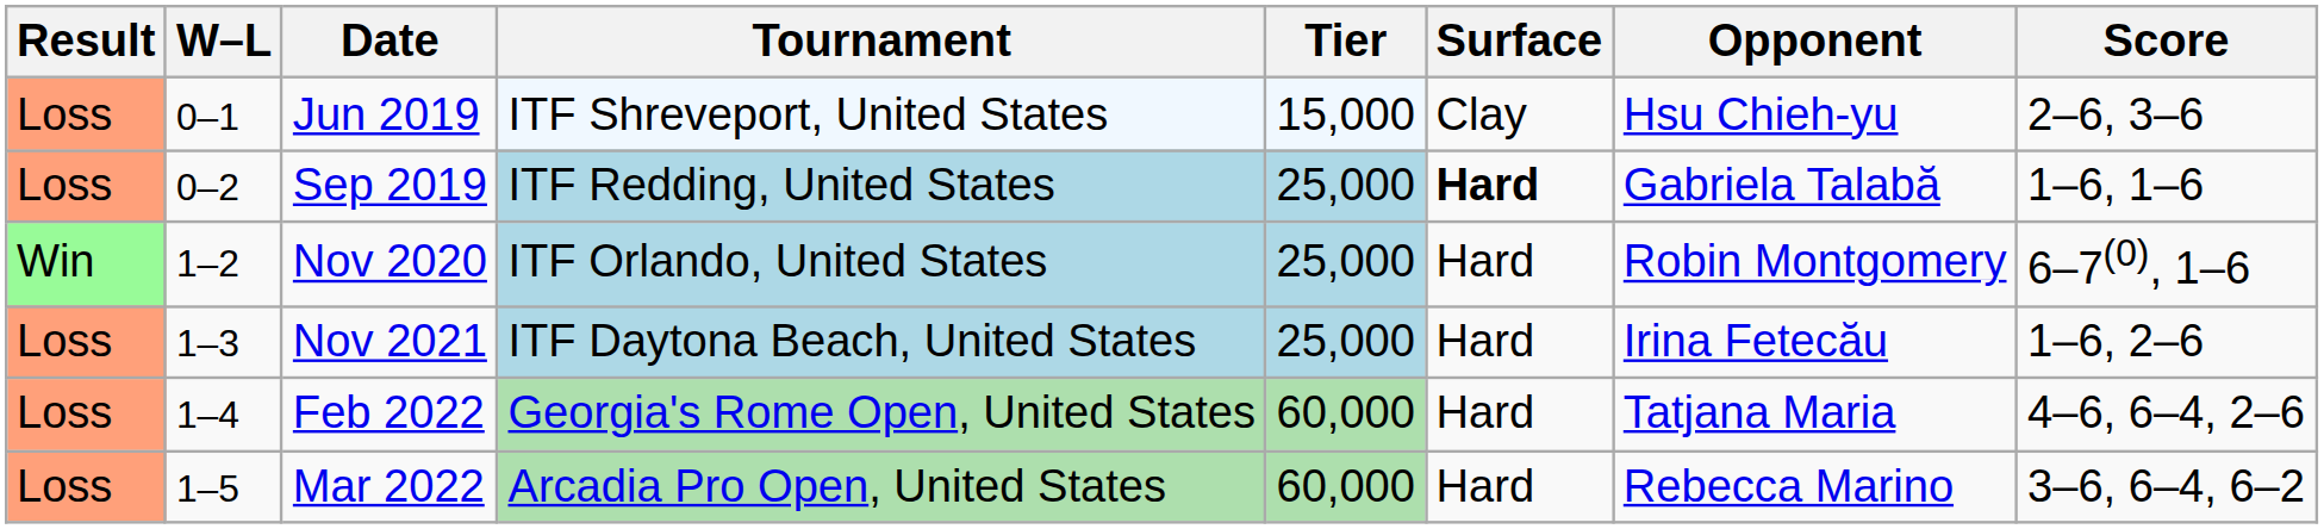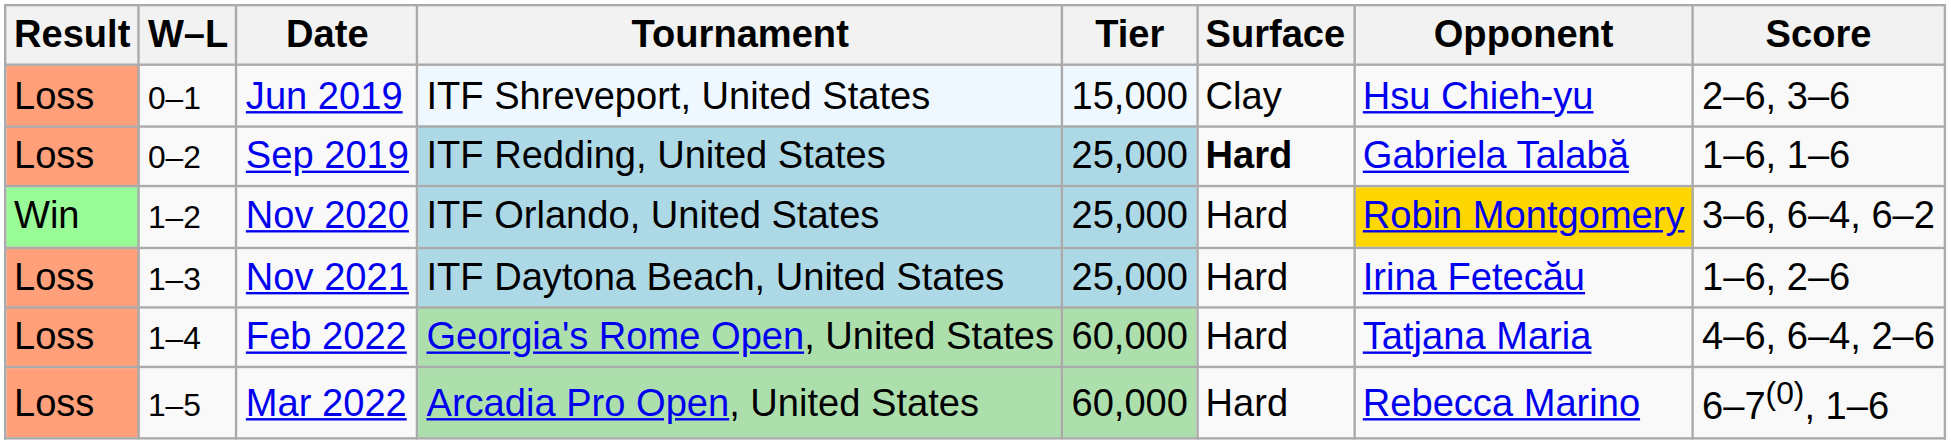Nov 2020 | Opponent: no background -> gold background
Nov 2020 | Score: 6–7(0), 1–6 -> 3–6, 6–4, 6–2
Mar 2022 | Score: 3–6, 6–4, 6–2 -> 6–7(0), 1–6
